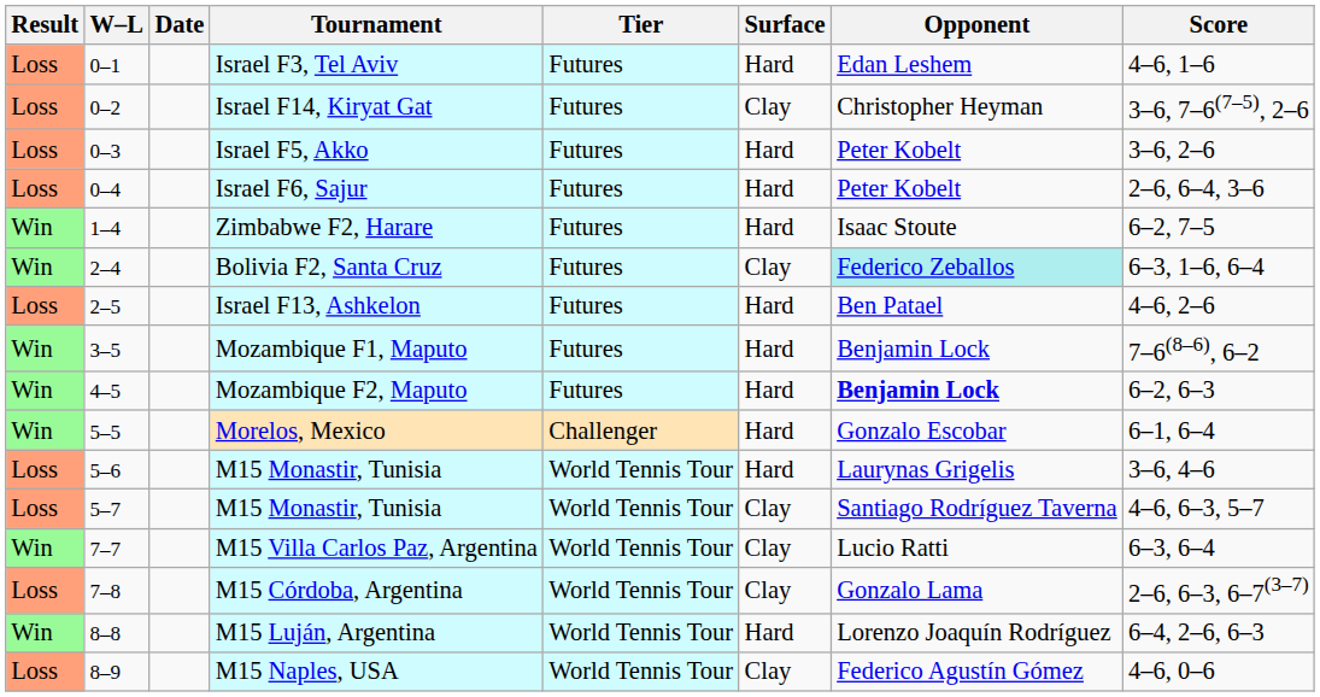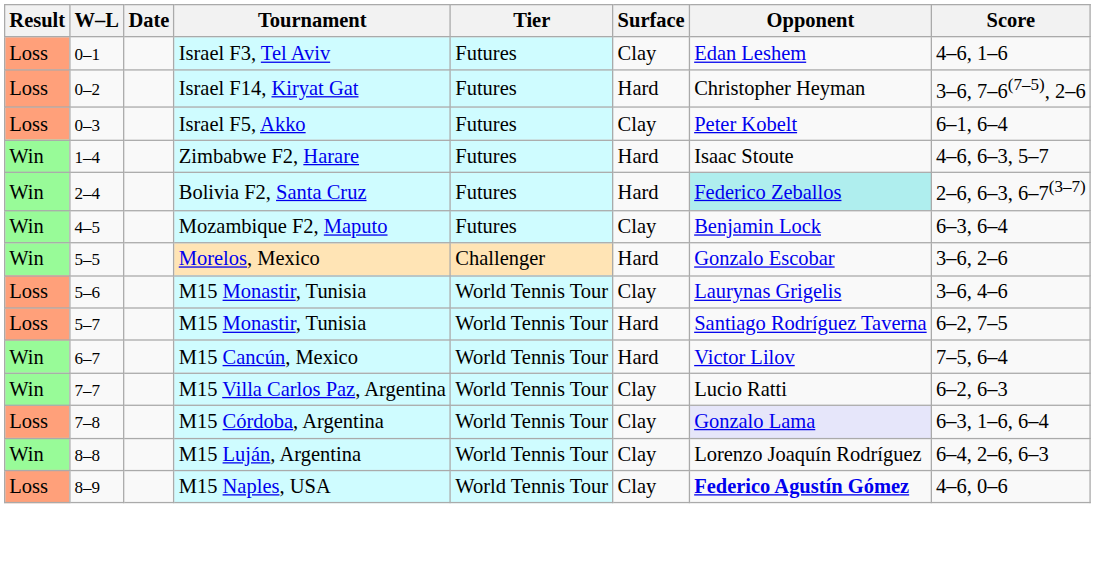Israel F3, Tel Aviv | Surface: Hard -> Clay
Israel F14, Kiryat Gat | Surface: Clay -> Hard
Israel F5, Akko | Surface: Hard -> Clay
Israel F5, Akko | Score: 3–6, 2–6 -> 6–1, 6–4
- row: Loss | 0–4 | Israel F6, Sajur | Futures | Hard | Peter Kobelt | 2–6, 6–4, 3–6
Zimbabwe F2, Harare | Score: 6–2, 7–5 -> 4–6, 6–3, 5–7
Bolivia F2, Santa Cruz | Surface: Clay -> Hard
Bolivia F2, Santa Cruz | Score: 6–3, 1–6, 6–4 -> 2–6, 6–3, 6–7(3–7)
- row: Loss | 2–5 | Israel F13, Ashkelon | Futures | Hard | Ben Patael | 4–6, 2–6
- row: Win | 3–5 | Mozambique F1, Maputo | Futures | Hard | Benjamin Lock | 7–6(8–6), 6–2
Mozambique F2, Maputo | Surface: Hard -> Clay
Mozambique F2, Maputo | Opponent: bold -> normal
Mozambique F2, Maputo | Score: 6–2, 6–3 -> 6–3, 6–4
Morelos, Mexico | Score: 6–1, 6–4 -> 3–6, 2–6
5–6 / M15 Monastir, Tunisia | Surface: Hard -> Clay
5–7 / M15 Monastir, Tunisia | Surface: Clay -> Hard
5–7 / M15 Monastir, Tunisia | Score: 4–6, 6–3, 5–7 -> 6–2, 7–5
+ row: Win | 6–7 | M15 Cancún, Mexico | World Tennis Tour | Hard | Victor Lilov | 7–5, 6–4
M15 Villa Carlos Paz, Argentina | Score: 6–3, 6–4 -> 6–2, 6–3
M15 Córdoba, Argentina | Opponent: no background -> lavender background
M15 Córdoba, Argentina | Score: 2–6, 6–3, 6–7(3–7) -> 6–3, 1–6, 6–4
M15 Luján, Argentina | Surface: Hard -> Clay
M15 Naples, USA | Opponent: normal -> bold
